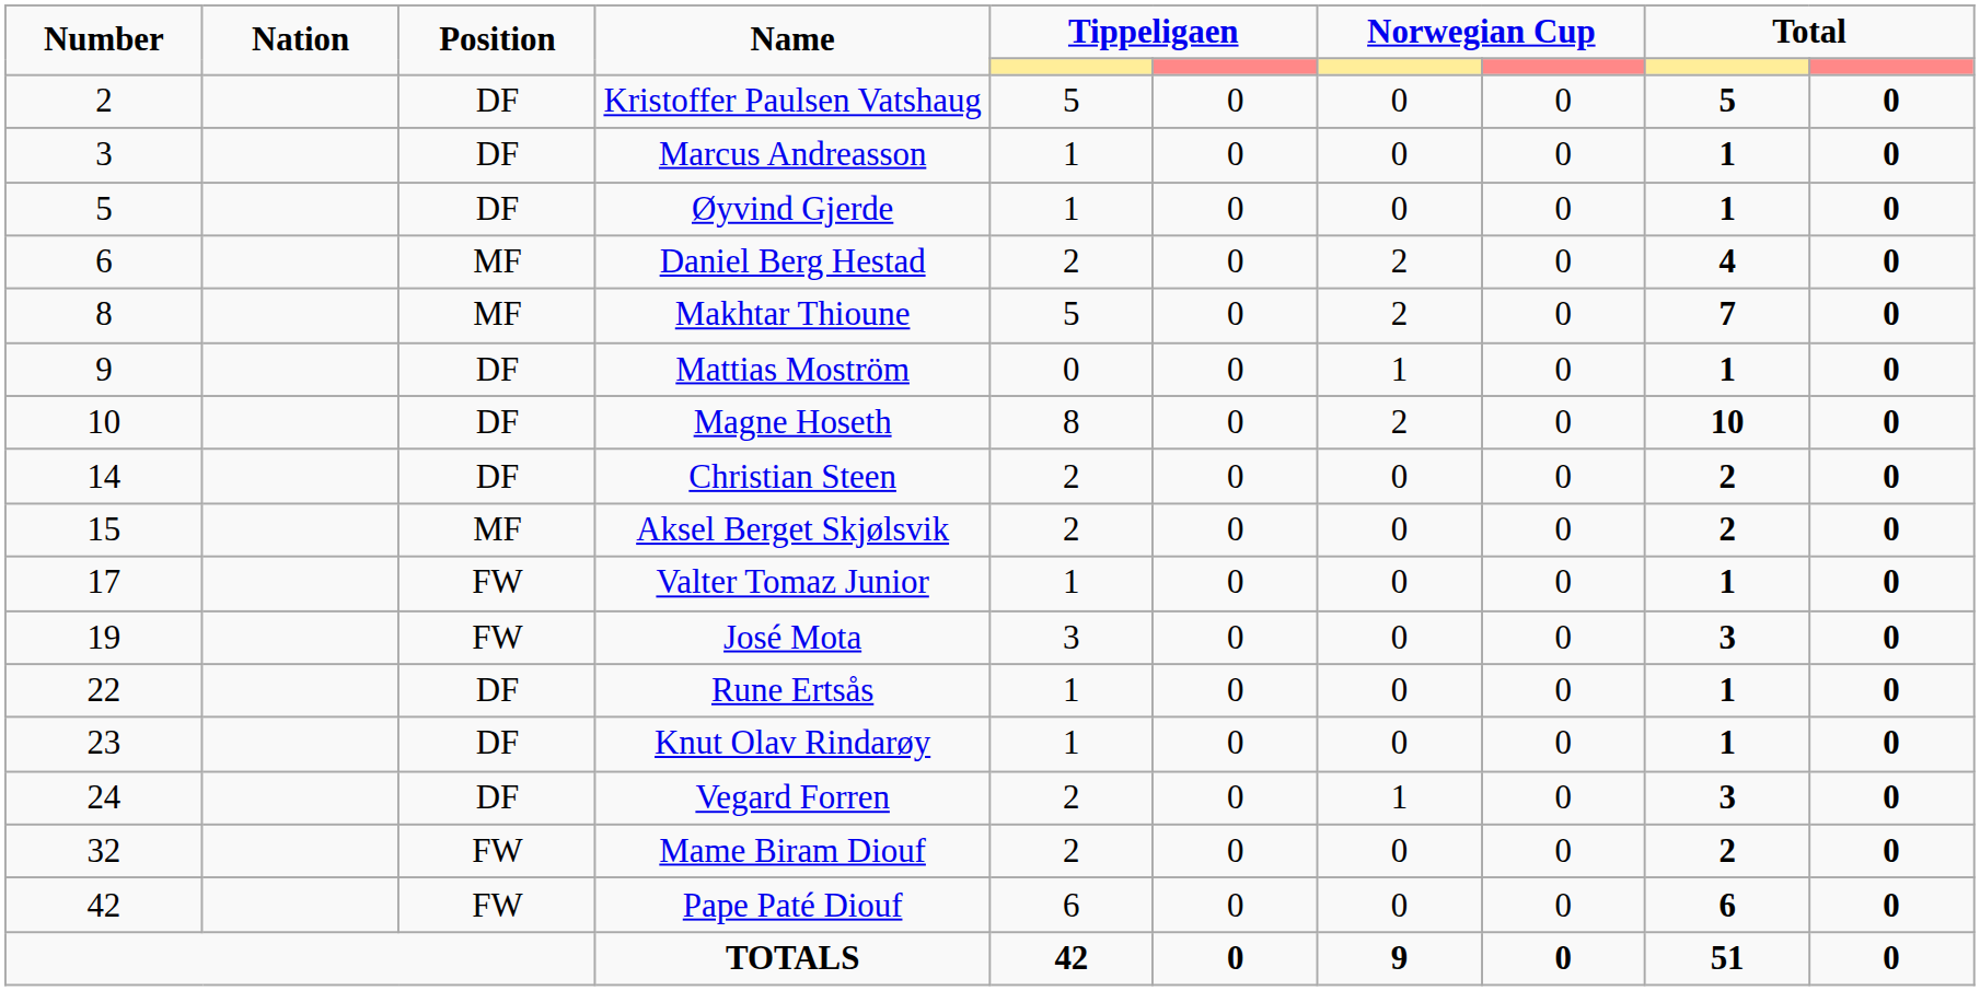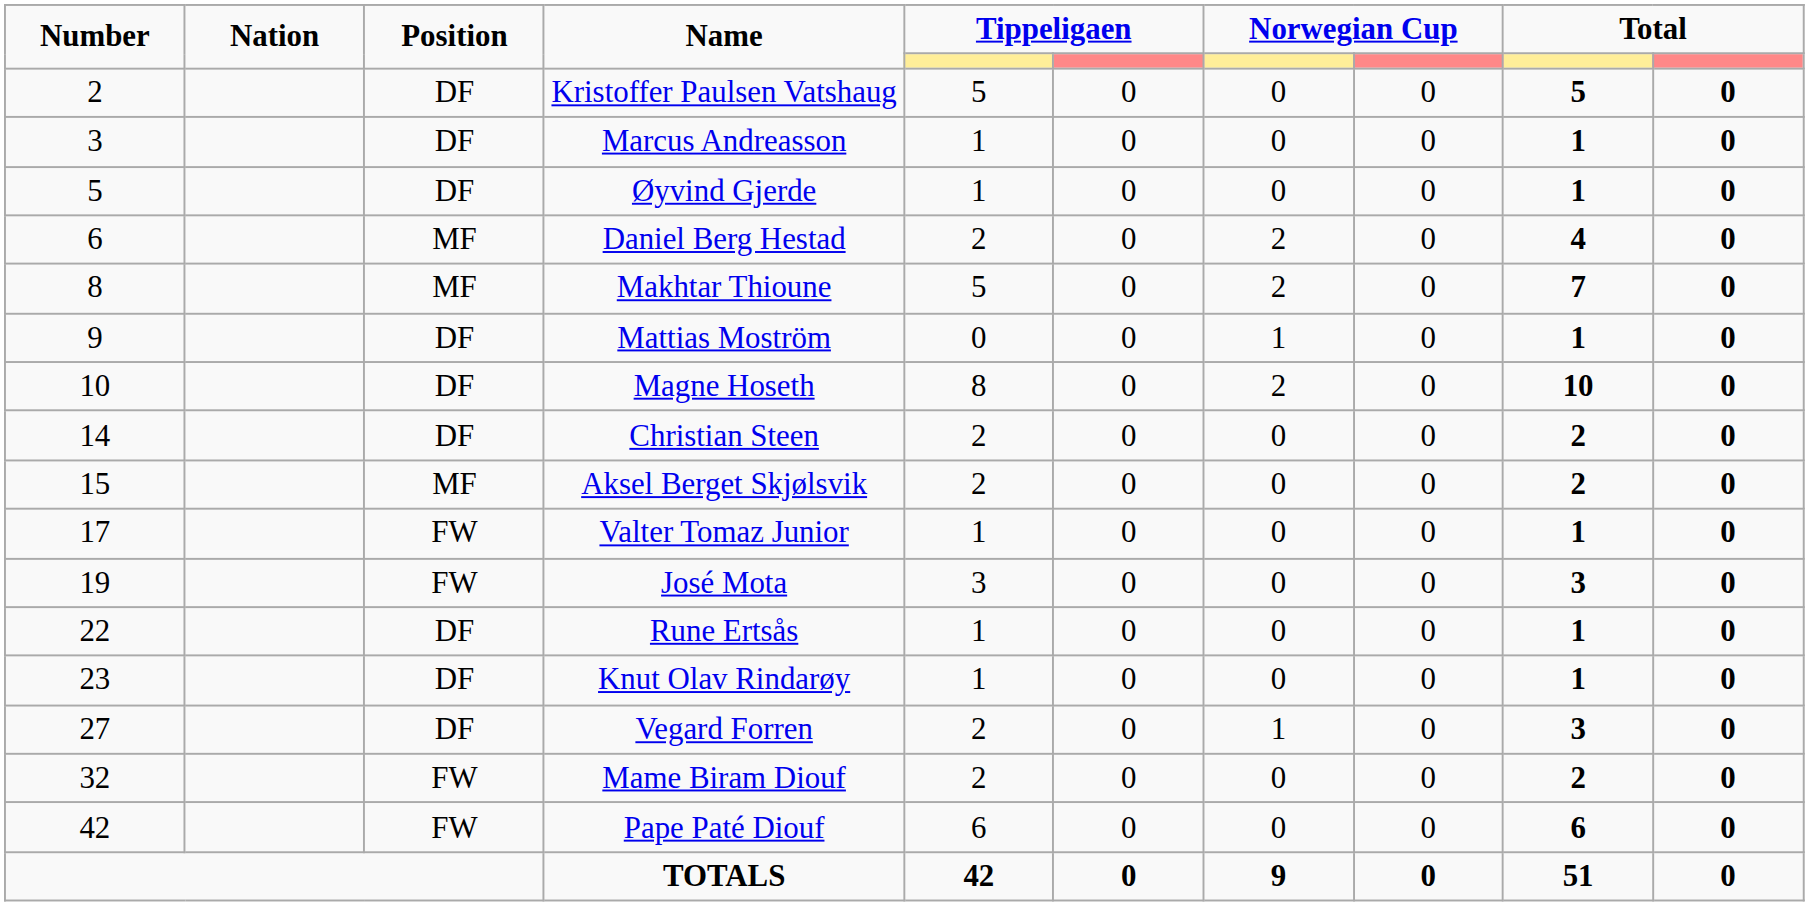Vegard Forren | Number: 24 -> 27
